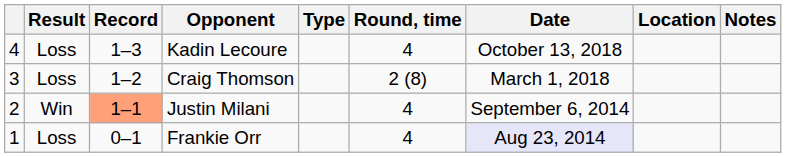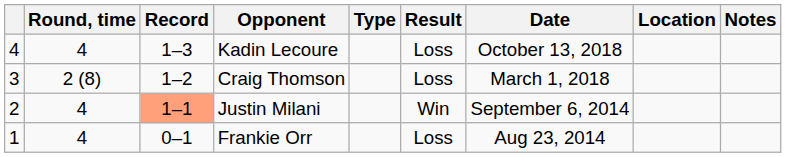columns swapped: Result <-> Round, time
Frankie Orr | Date: lavender background -> no background
